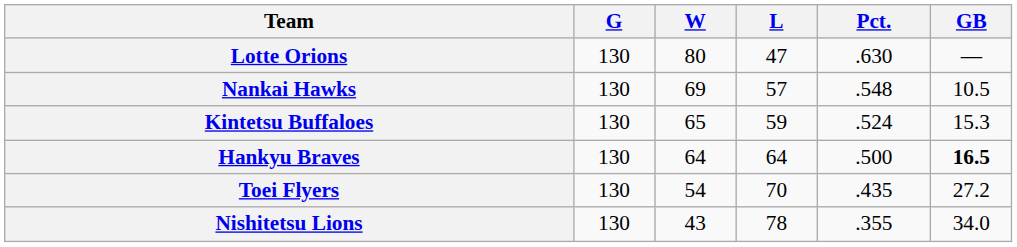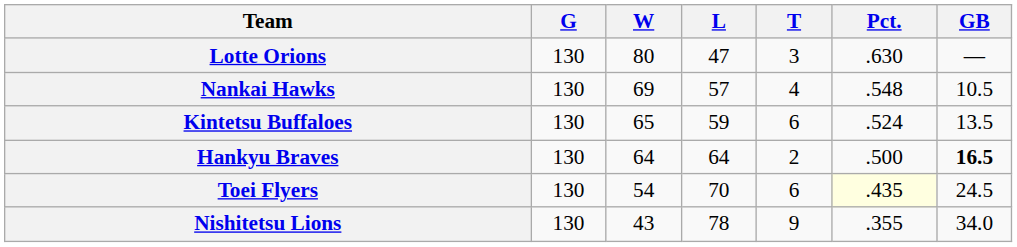+ column: T | 3 | 4 | 6 | 2 | 6 | 9
Kintetsu Buffaloes | GB: 15.3 -> 13.5
Toei Flyers | Pct.: no background -> lightyellow background
Toei Flyers | GB: 27.2 -> 24.5
